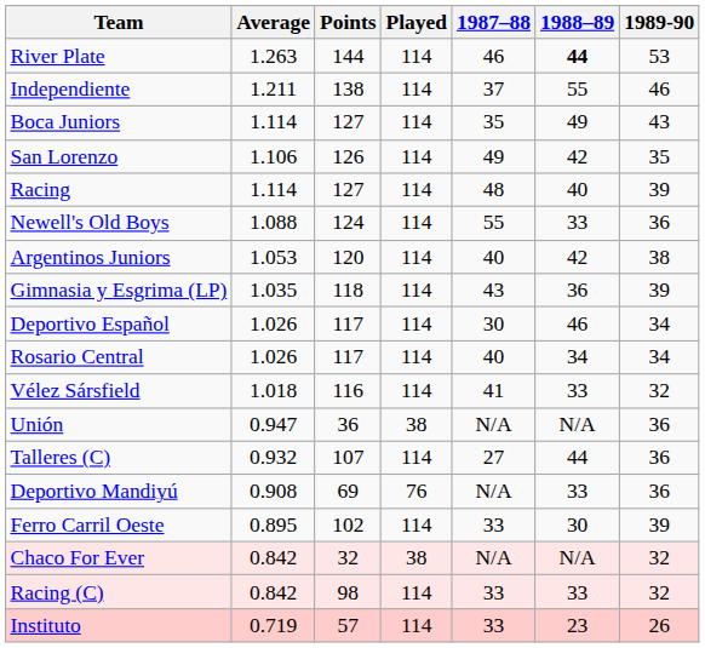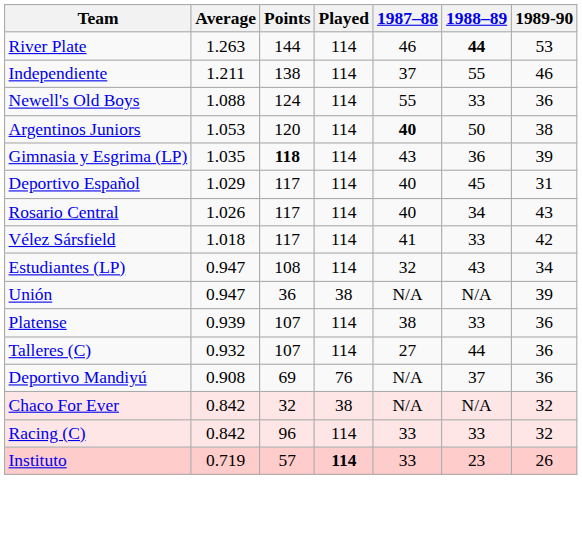- row: Boca Juniors | 1.114 | 127 | 114 | 35 | 49 | 43
- row: San Lorenzo | 1.106 | 126 | 114 | 49 | 42 | 35
- row: Racing | 1.114 | 127 | 114 | 48 | 40 | 39
Argentinos Juniors | 1987–88: normal -> bold
Argentinos Juniors | 1988–89: 42 -> 50
Gimnasia y Esgrima (LP) | Points: normal -> bold
Deportivo Español | Average: 1.026 -> 1.029
Deportivo Español | 1987–88: 30 -> 40
Deportivo Español | 1988–89: 46 -> 45
Deportivo Español | 1989-90: 34 -> 31
Rosario Central | 1989-90: 34 -> 43
Vélez Sársfield | Points: 116 -> 117
Vélez Sársfield | 1989-90: 32 -> 42
+ row: Estudiantes (LP) | 0.947 | 108 | 114 | 32 | 43 | 34
Unión | 1989-90: 36 -> 39
+ row: Platense | 0.939 | 107 | 114 | 38 | 33 | 36
Deportivo Mandiyú | 1988–89: 33 -> 37
- row: Ferro Carril Oeste | 0.895 | 102 | 114 | 33 | 30 | 39
Racing (C) | Points: 98 -> 96
Instituto | Played: normal -> bold
